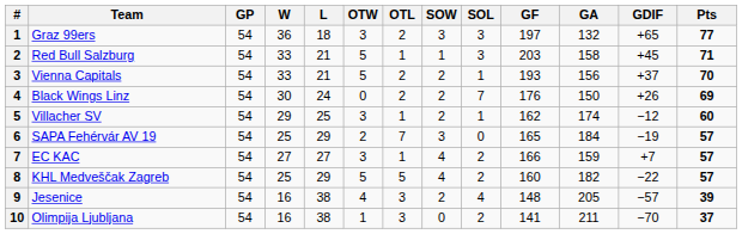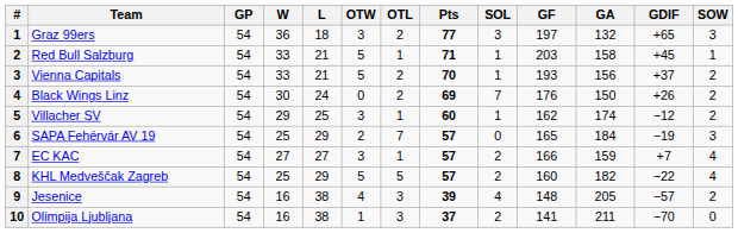columns swapped: SOW <-> Pts
Red Bull Salzburg | SOL: 3 -> 1
